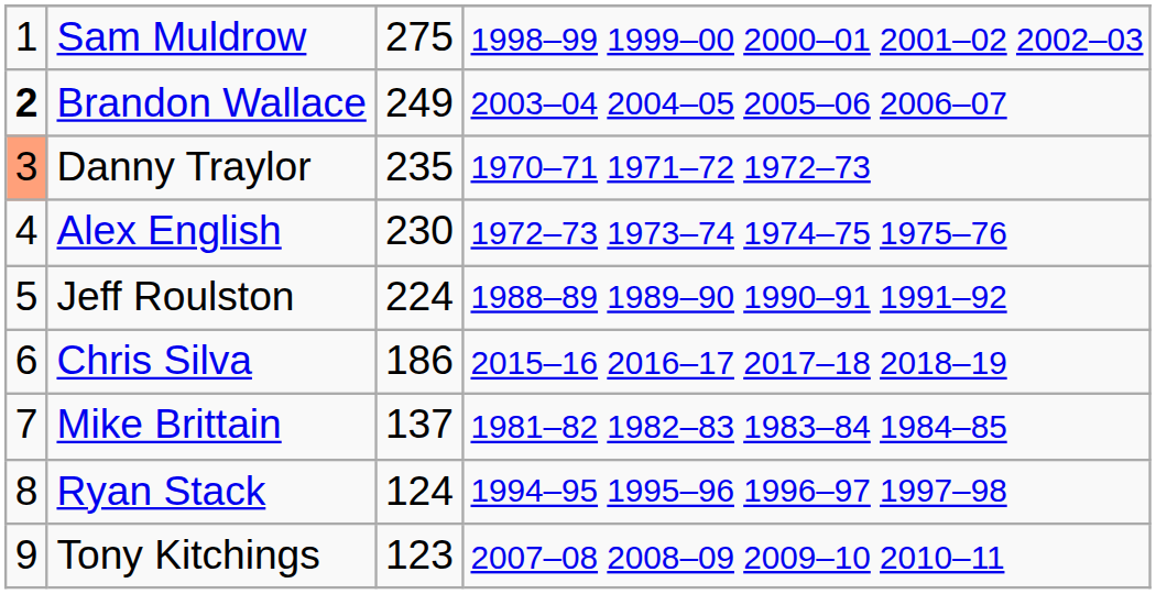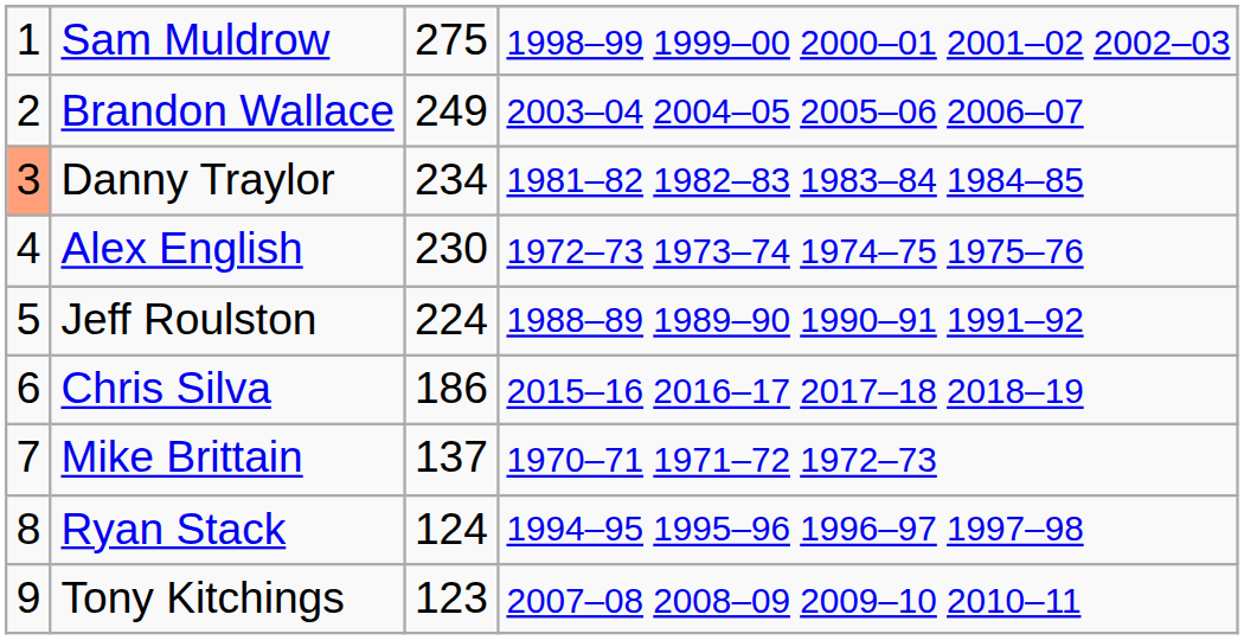Brandon Wallace | column 1: bold -> normal
Danny Traylor | column 3: 235 -> 234
Danny Traylor | column 4: 1970–71 1971–72 1972–73 -> 1981–82 1982–83 1983–84 1984–85
Mike Brittain | column 4: 1981–82 1982–83 1983–84 1984–85 -> 1970–71 1971–72 1972–73
